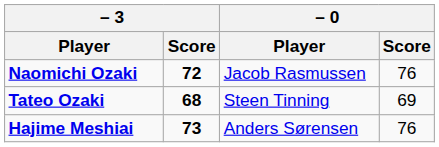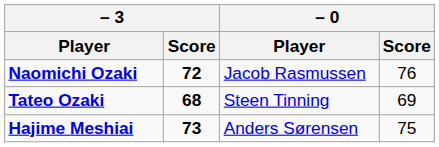Hajime Meshiai | – 0 / Score: 76 -> 75
